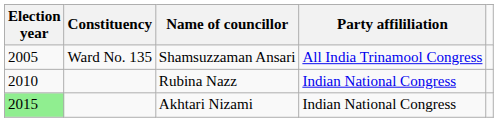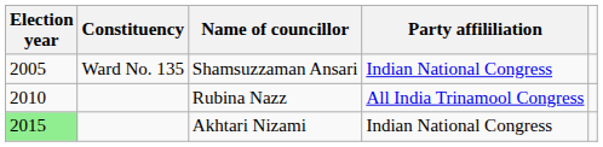Shamsuzzaman Ansari | Party affililiation: All India Trinamool Congress -> Indian National Congress
Rubina Nazz | Party affililiation: Indian National Congress -> All India Trinamool Congress
